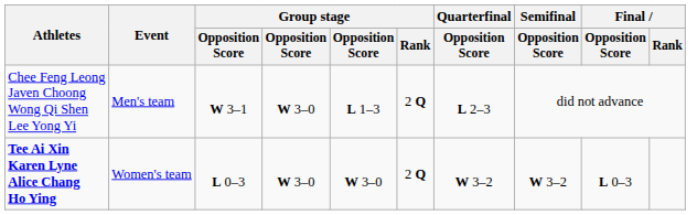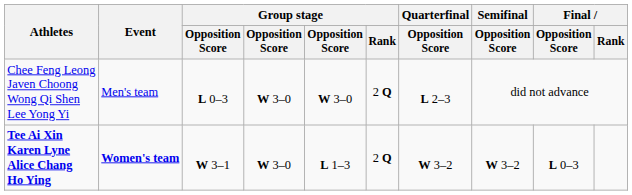Chee Feng Leong Javen Choong Wong Qi Shen Lee Yong Yi | column 3: W 3–1 -> L 0–3
Chee Feng Leong Javen Choong Wong Qi Shen Lee Yong Yi | column 5: L 1–3 -> W 3–0
Tee Ai Xin Karen Lyne Alice Chang Ho Ying | Event: normal -> bold
Tee Ai Xin Karen Lyne Alice Chang Ho Ying | column 3: L 0–3 -> W 3–1
Tee Ai Xin Karen Lyne Alice Chang Ho Ying | column 5: W 3–0 -> L 1–3
